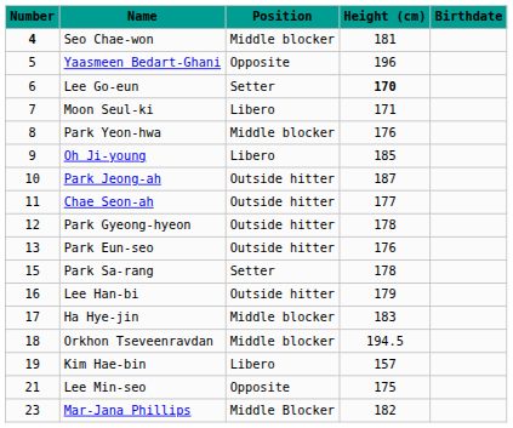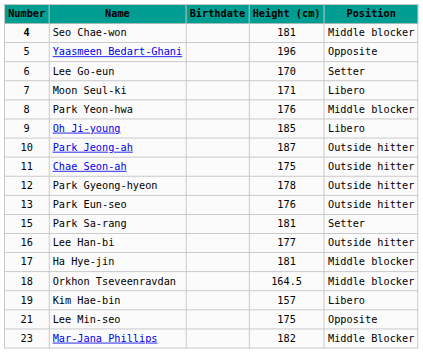columns swapped: Birthdate <-> Position
Lee Go-eun | Height (cm): bold -> normal
Chae Seon-ah | Height (cm): 177 -> 175
Park Sa-rang | Height (cm): 178 -> 181
Lee Han-bi | Height (cm): 179 -> 177
Ha Hye-jin | Height (cm): 183 -> 181
Orkhon Tseveenravdan | Height (cm): 194.5 -> 164.5
